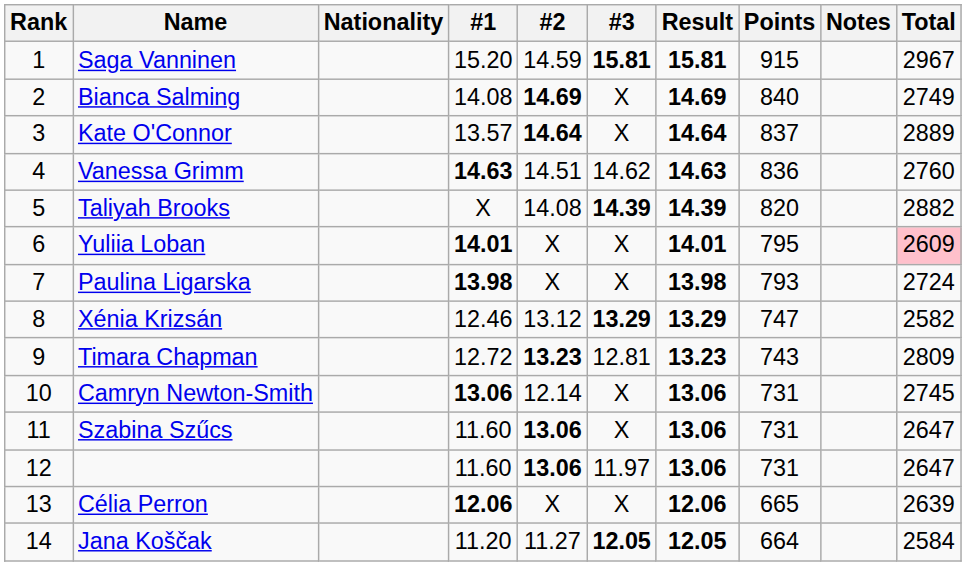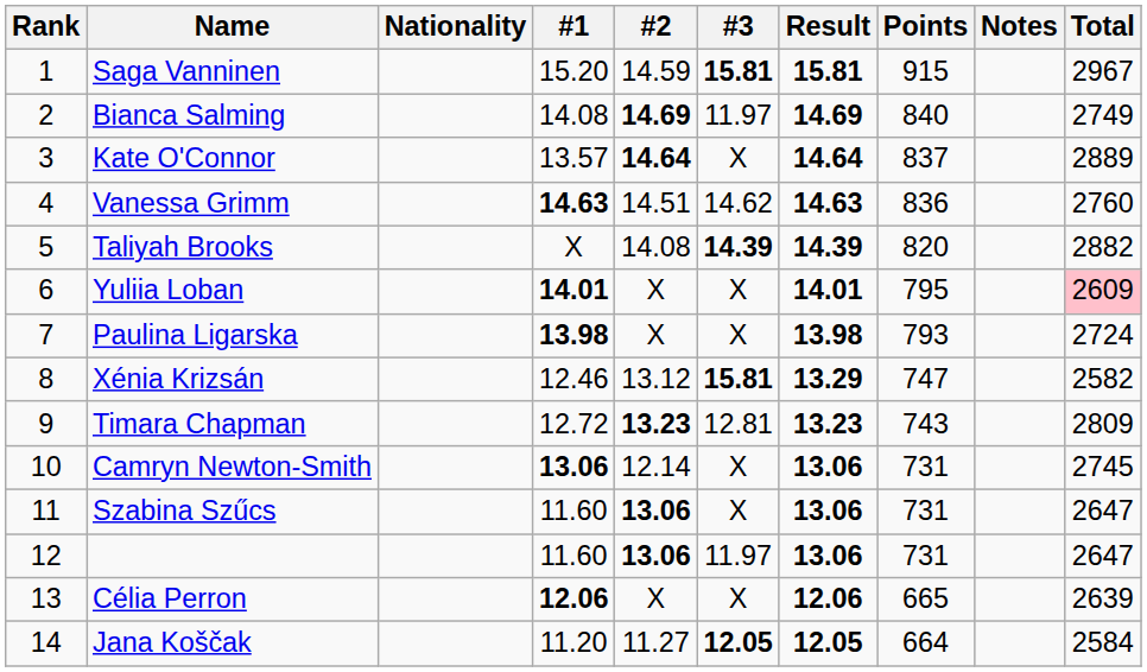Bianca Salming | #3: X -> 11.97
Xénia Krizsán | #3: 13.29 -> 15.81
